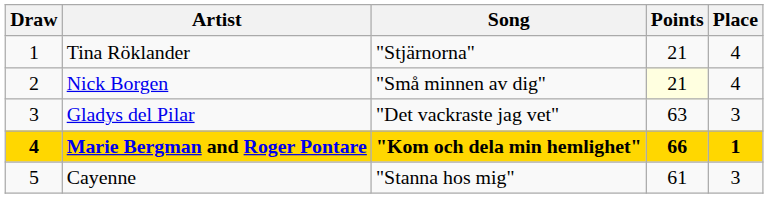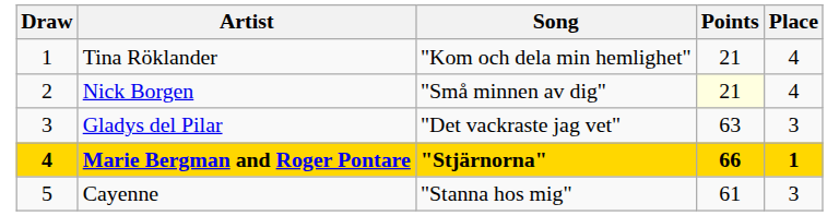Tina Röklander | Song: "Stjärnorna" -> "Kom och dela min hemlighet"
Marie Bergman and Roger Pontare | Song: "Kom och dela min hemlighet" -> "Stjärnorna"
